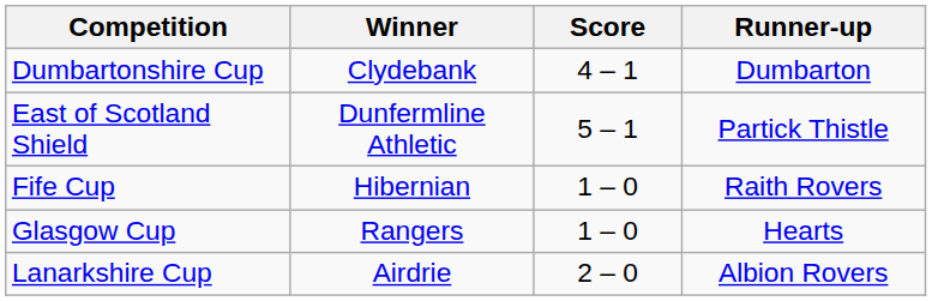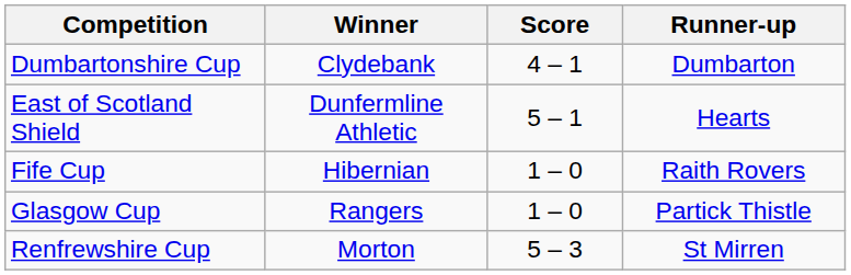East of Scotland Shield | Runner-up: Partick Thistle -> Hearts
Glasgow Cup | Runner-up: Hearts -> Partick Thistle
- row: Lanarkshire Cup | Airdrie | 2 – 0 | Albion Rovers
+ row: Renfrewshire Cup | Morton | 5 – 3 | St Mirren
